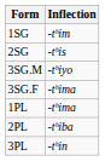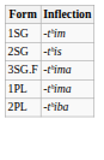- row: 3SG.M | -tʰiyo
- row: 3PL | -tʰin
